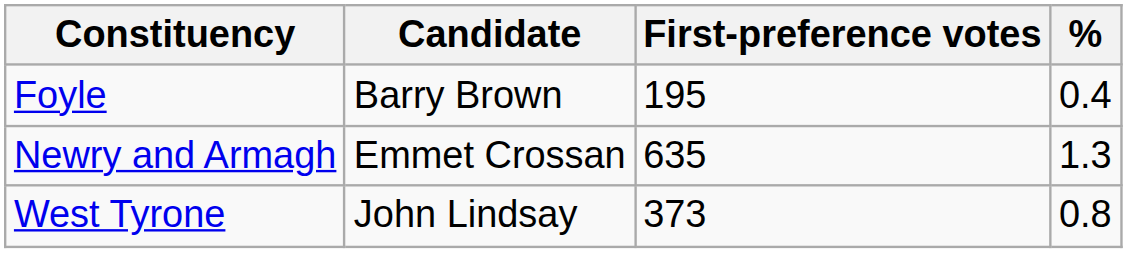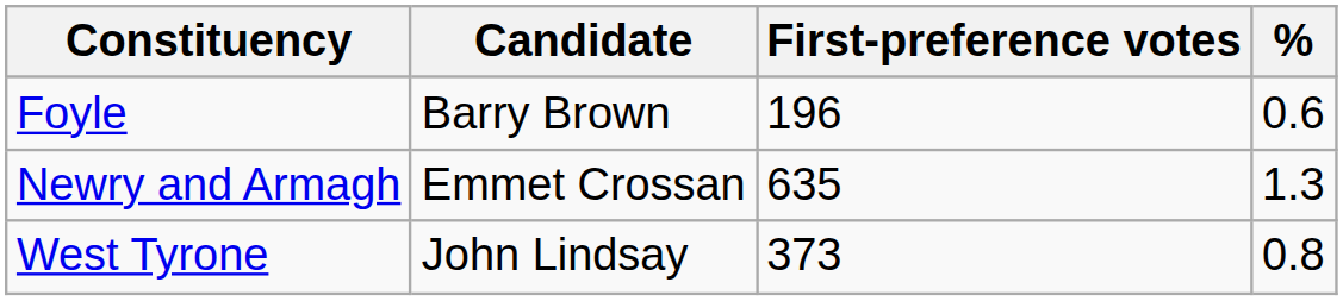Foyle | First-preference votes: 195 -> 196
Foyle | %: 0.4 -> 0.6
